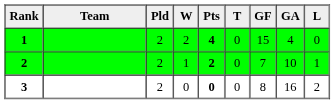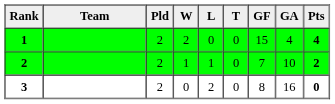columns swapped: L <-> Pts
